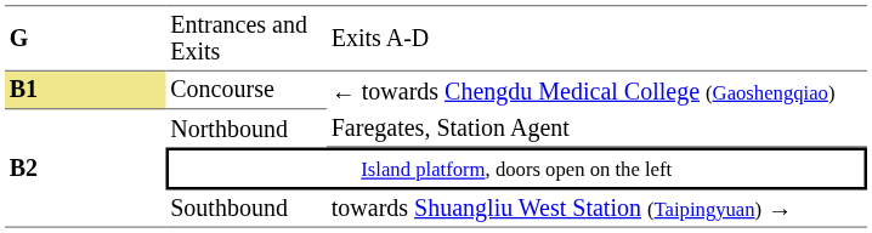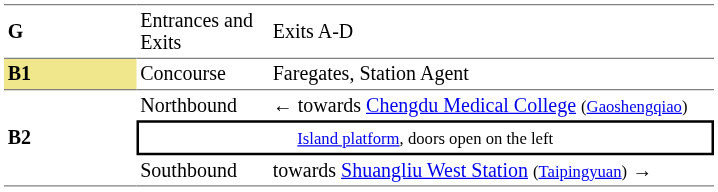Concourse | column 3: ← towards Chengdu Medical College (Gaoshengqiao) -> Faregates, Station Agent
Northbound | column 3: Faregates, Station Agent -> ← towards Chengdu Medical College (Gaoshengqiao)
